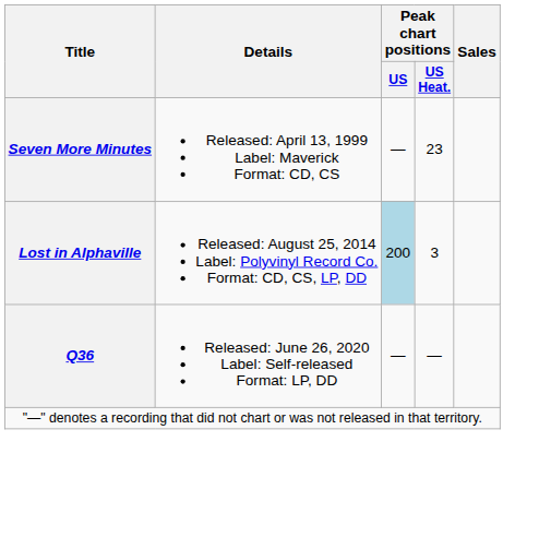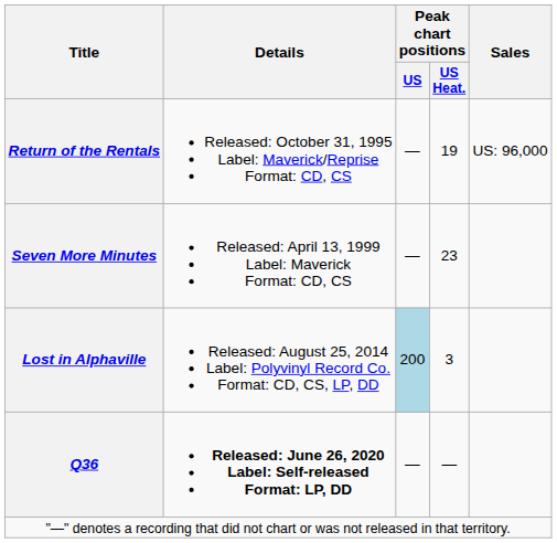+ row: Return of the Rentals | Released: October 31, 1995 Label: Maverick/Reprise Format: CD, CS | — | 19 | US: 96,000
Q36 | Details: normal -> bold
